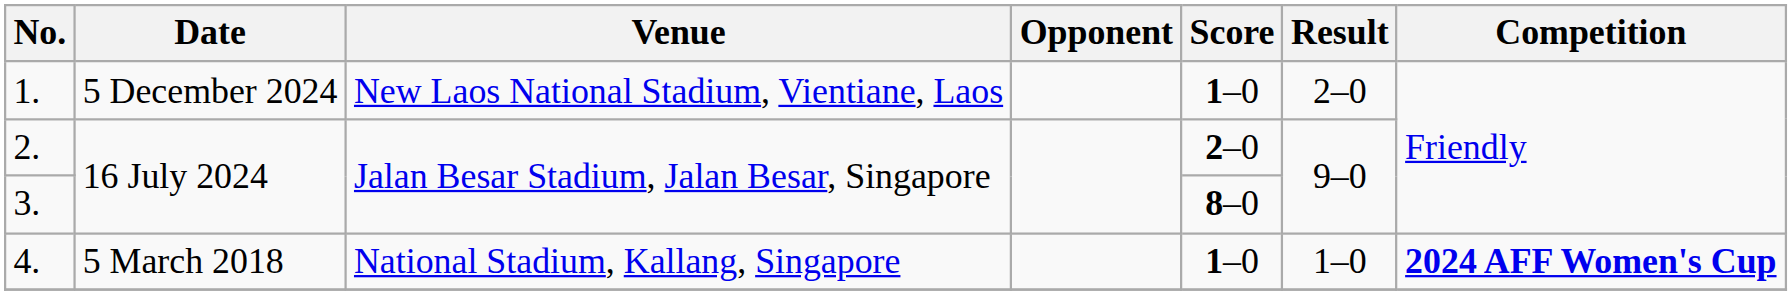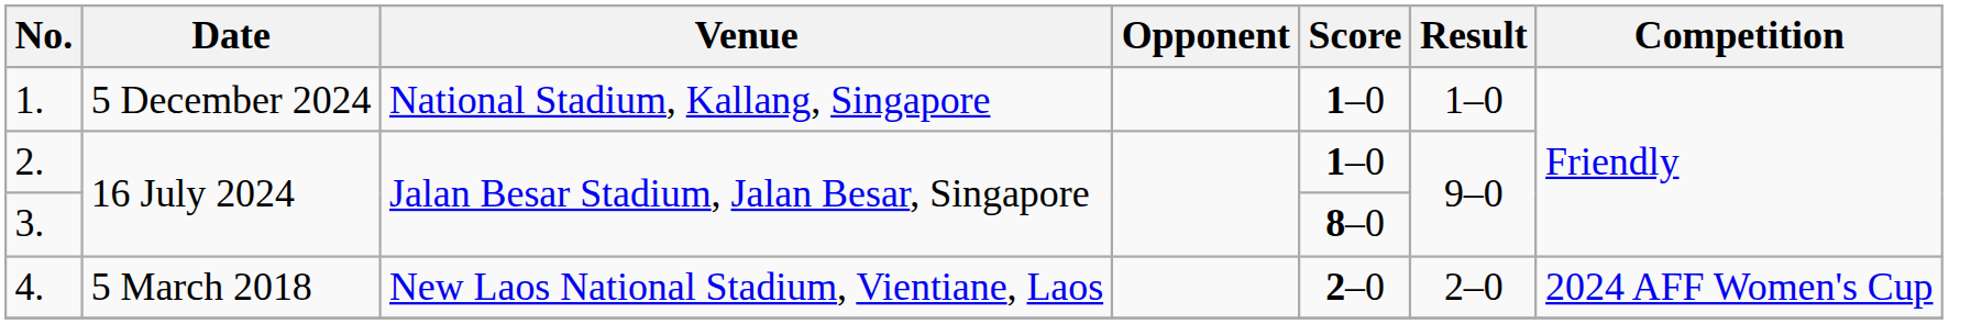1. | Venue: New Laos National Stadium, Vientiane, Laos -> National Stadium, Kallang, Singapore
1. | Result: 2–0 -> 1–0
2. | Score: 2–0 -> 1–0
4. | Venue: National Stadium, Kallang, Singapore -> New Laos National Stadium, Vientiane, Laos
4. | Score: 1–0 -> 2–0
4. | Result: 1–0 -> 2–0
4. | Competition: bold -> normal
